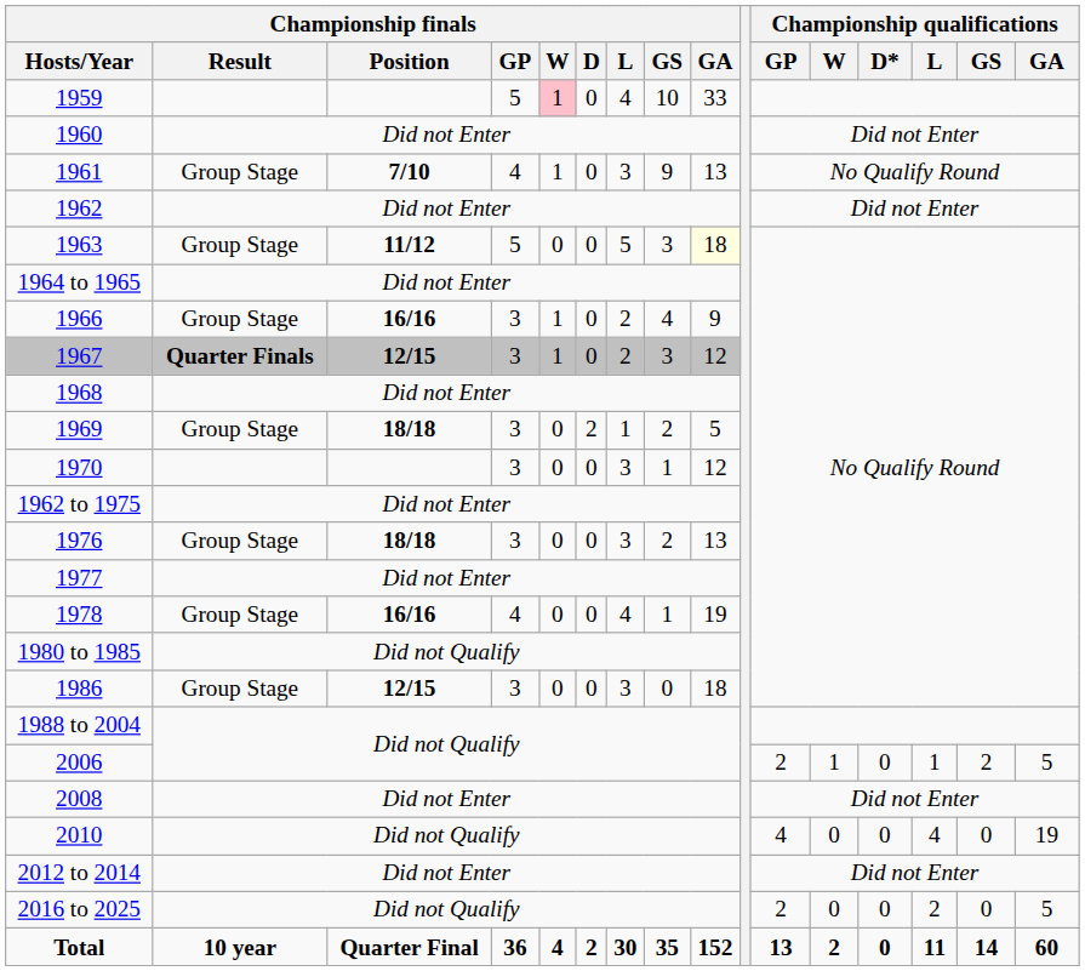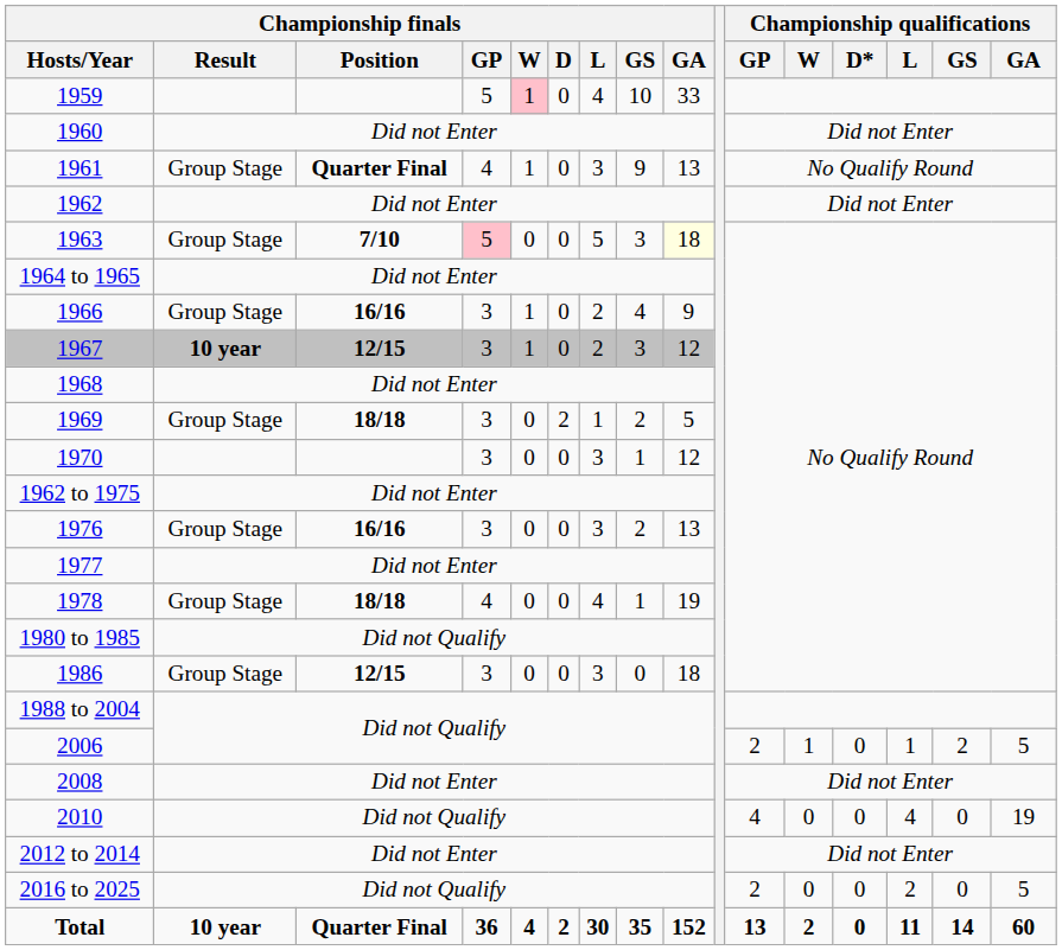1961 | Championship finals / Position: 7/10 -> Quarter Final
1963 | Championship finals / Position: 11/12 -> 7/10
1963 | Championship finals / GP: no background -> pink background
1967 | Championship finals / Result: Quarter Finals -> 10 year
1976 | Championship finals / Position: 18/18 -> 16/16
1978 | Championship finals / Position: 16/16 -> 18/18
